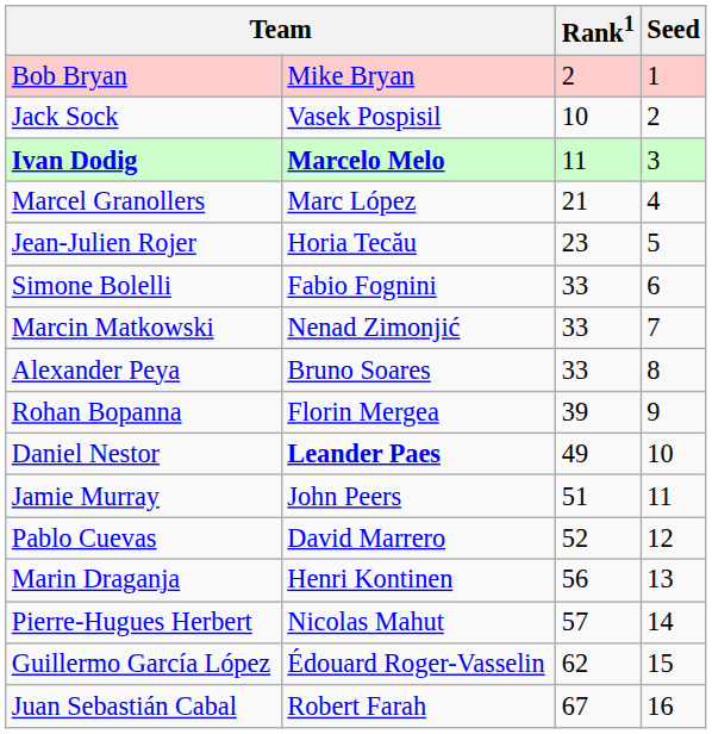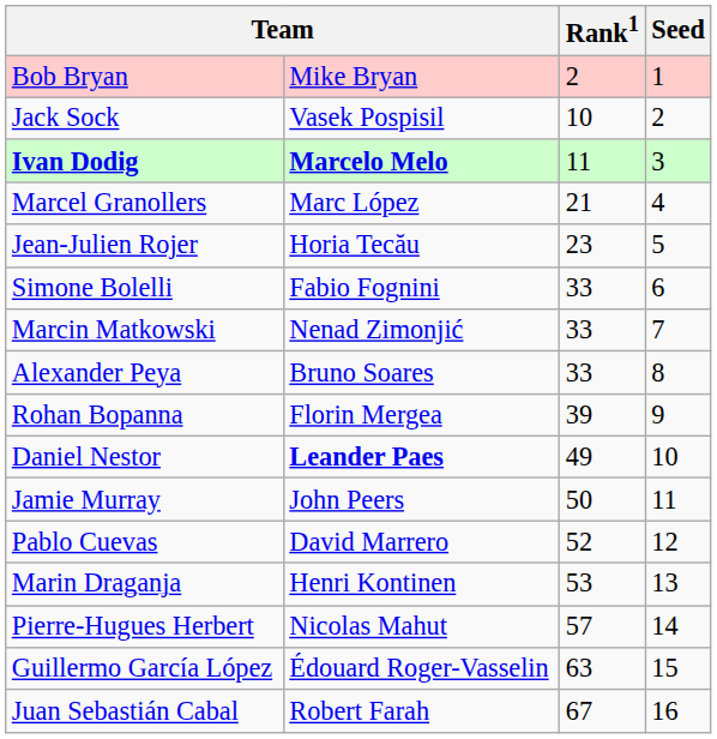Jamie Murray | Rank1: 51 -> 50
Marin Draganja | Rank1: 56 -> 53
Guillermo García López | Rank1: 62 -> 63
